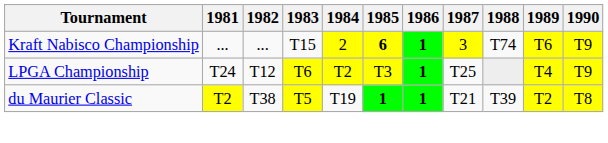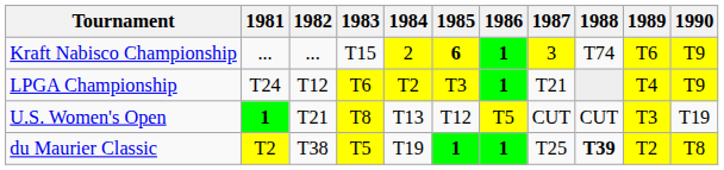LPGA Championship | 1987: T25 -> T21
+ row: U.S. Women's Open | 1 | T21 | T8 | T13 | T12 | T5 | CUT | CUT | T3 | T19
du Maurier Classic | 1987: T21 -> T25
du Maurier Classic | 1988: normal -> bold
